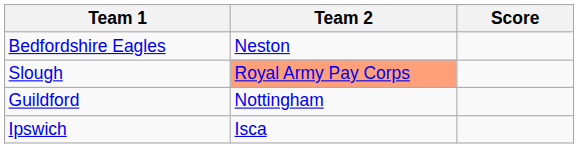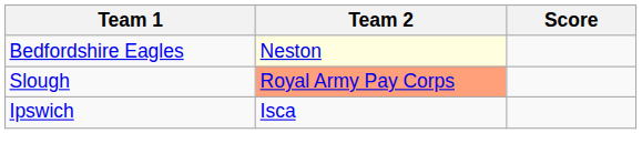Bedfordshire Eagles | Team 2: no background -> lightyellow background
- row: Guildford | Nottingham
